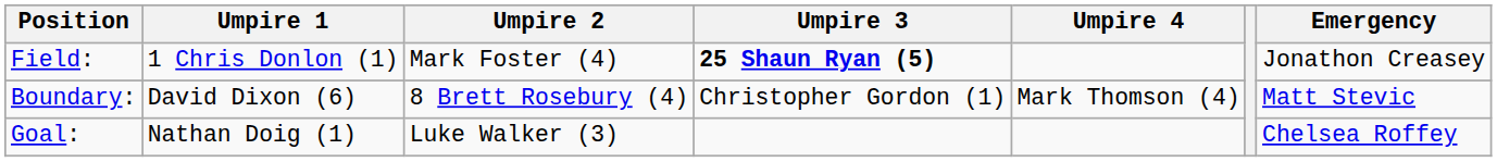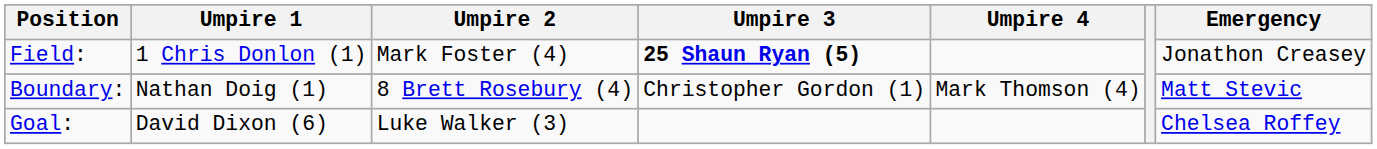Boundary: | Umpire 1: David Dixon (6) -> Nathan Doig (1)
Goal: | Umpire 1: Nathan Doig (1) -> David Dixon (6)
